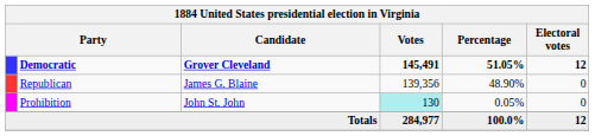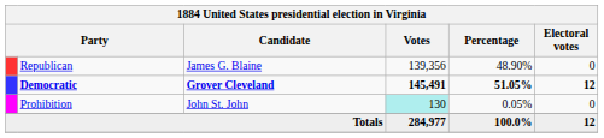rows swapped: Democratic <-> Republican
